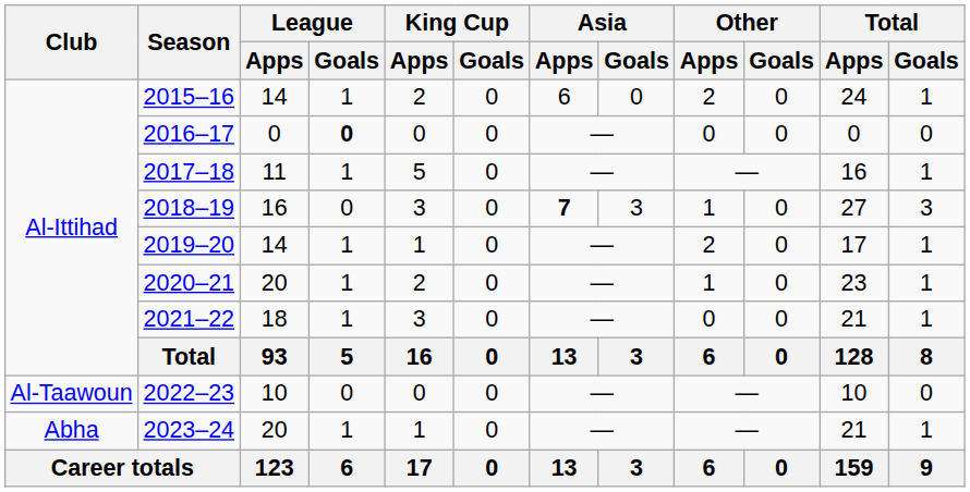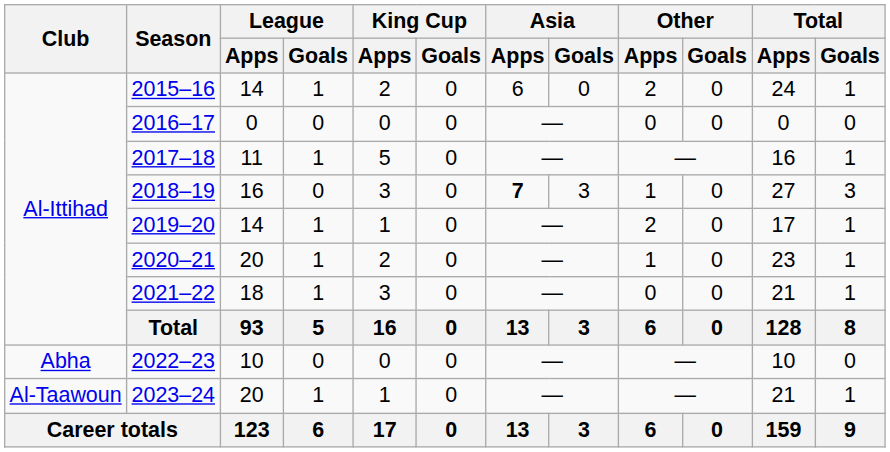2016–17 | League / Goals: bold -> normal
2022–23 | Club: Al-Taawoun -> Abha
2023–24 | Club: Abha -> Al-Taawoun
